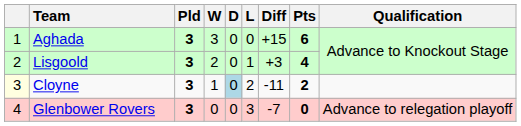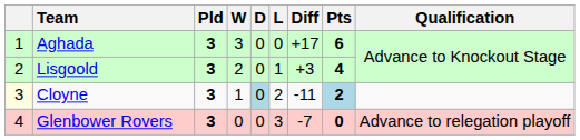Aghada | Diff: +15 -> +17
Cloyne | Pts: no background -> lightblue background
